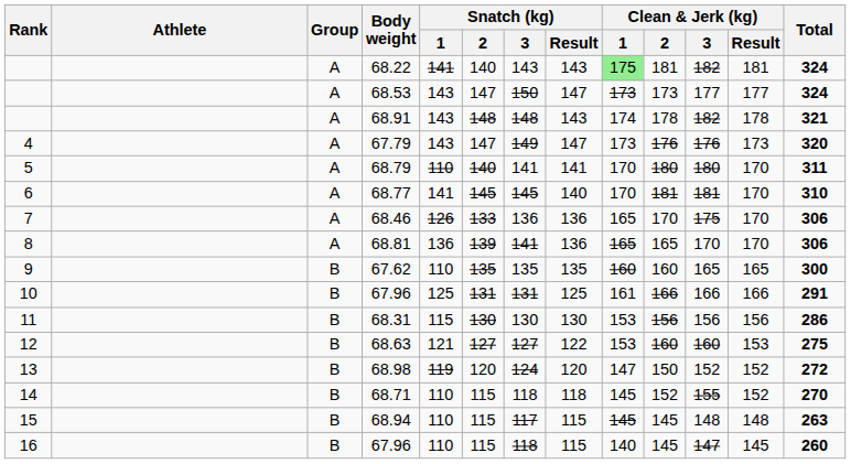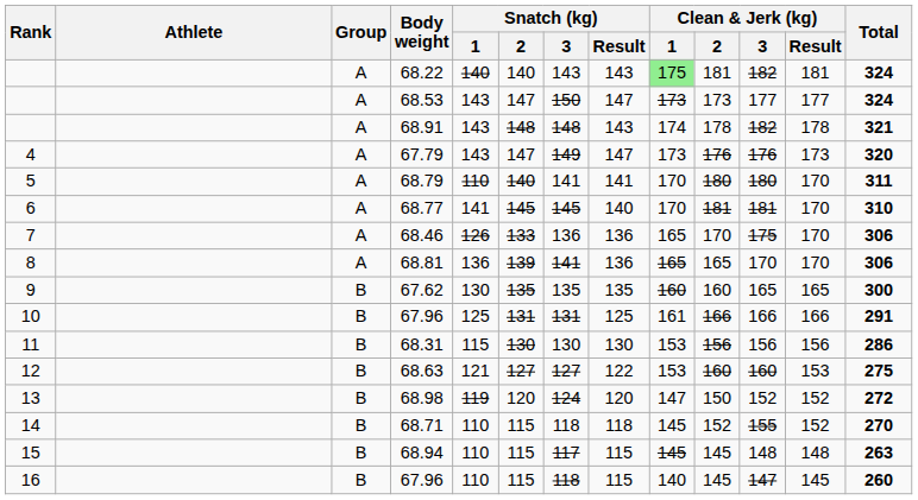68.22 | Snatch (kg) / 1: 141 -> 140
67.62 | Snatch (kg) / 1: 110 -> 130
